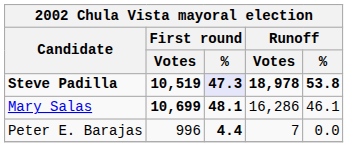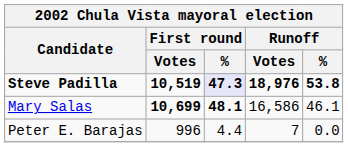Steve Padilla | Runoff / Votes: 18,978 -> 18,976
Mary Salas | Runoff / Votes: 16,286 -> 16,586
Peter E. Barajas | First round / %: bold -> normal
